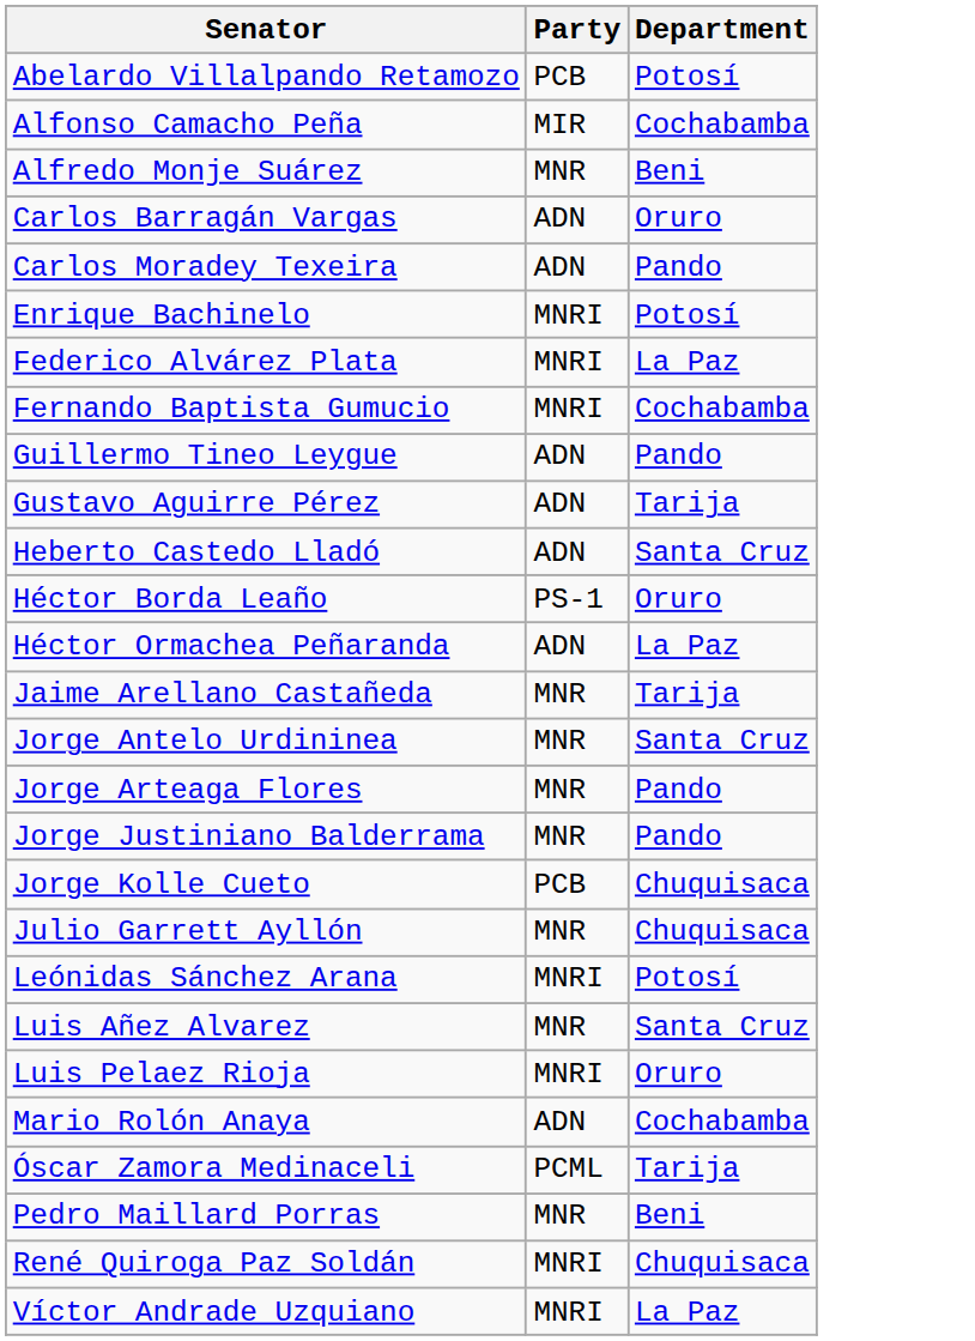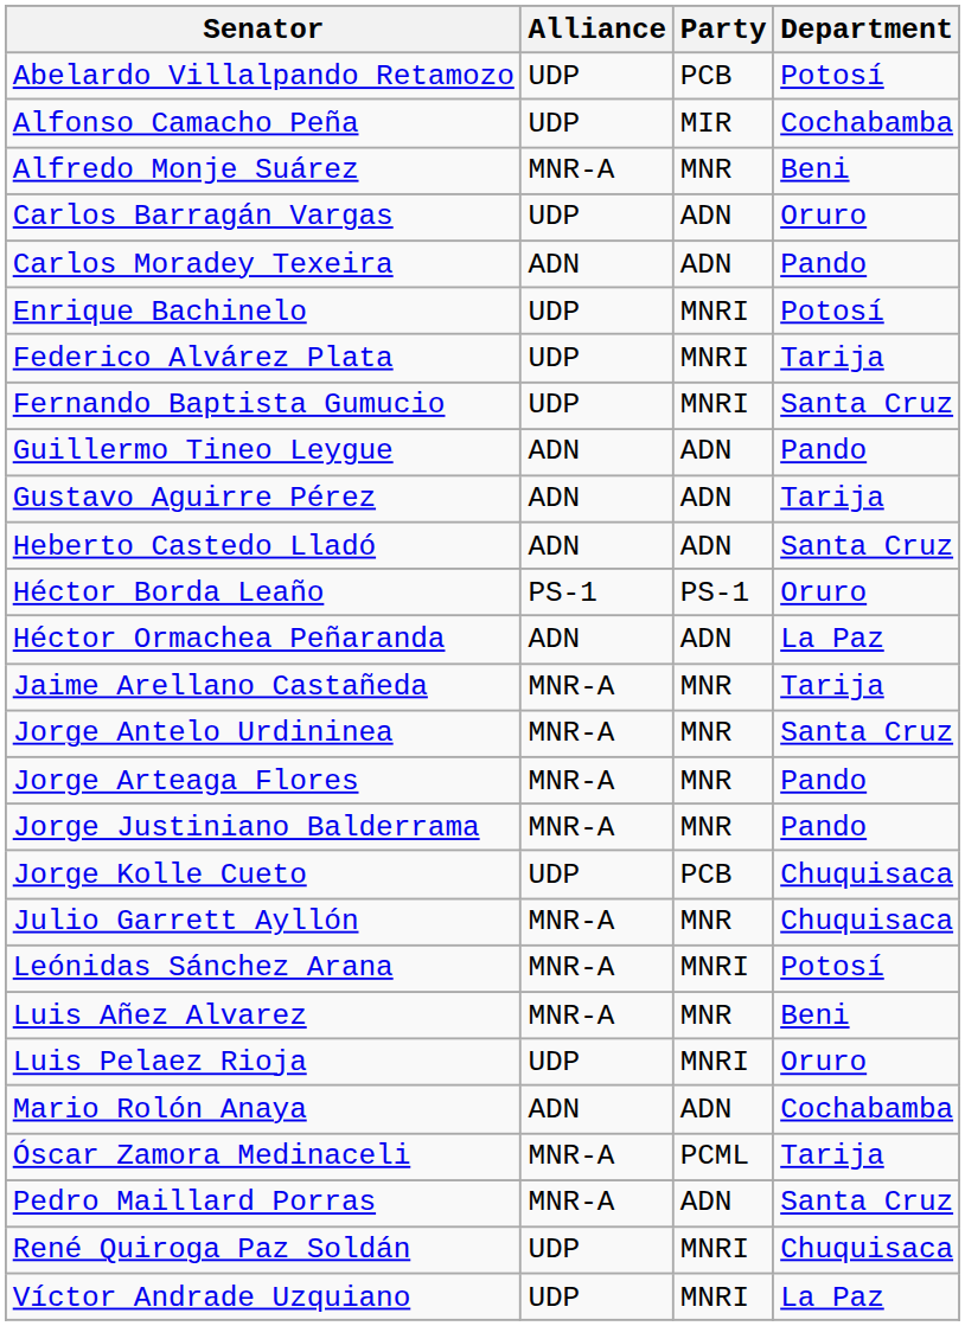+ column: Alliance | UDP | UDP | MNR-A | UDP | ADN | UDP | UDP | UDP | ADN | ADN | ADN | PS-1 | ADN | MNR-A | MNR-A | MNR-A | MNR-A | UDP | MNR-A | MNR-A | MNR-A | UDP | ADN | MNR-A | MNR-A | UDP | UDP
Federico Alvárez Plata | Department: La Paz -> Tarija
Fernando Baptista Gumucio | Department: Cochabamba -> Santa Cruz
Luis Añez Alvarez | Department: Santa Cruz -> Beni
Pedro Maillard Porras | Party: MNR -> ADN
Pedro Maillard Porras | Department: Beni -> Santa Cruz
